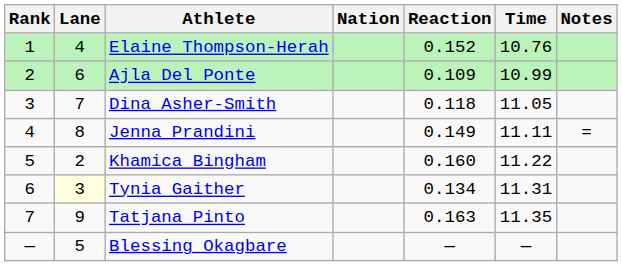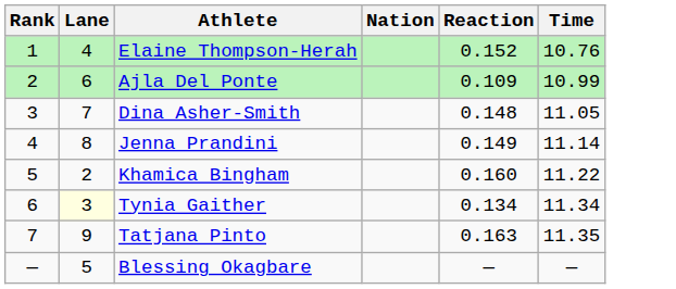- column: Notes | =
Dina Asher-Smith | Reaction: 0.118 -> 0.148
Jenna Prandini | Time: 11.11 -> 11.14
Tynia Gaither | Time: 11.31 -> 11.34
